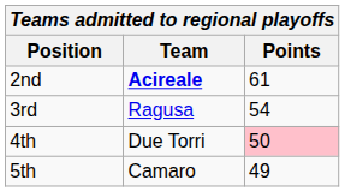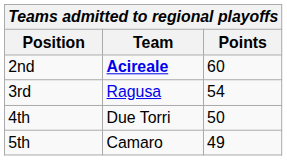2nd | Points: 61 -> 60
4th | Points: pink background -> no background
